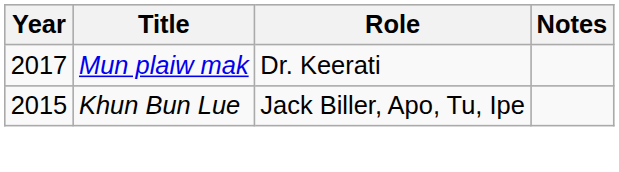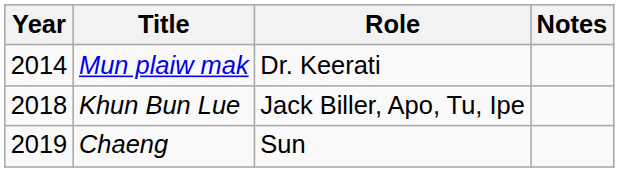Mun plaiw mak | Year: 2017 -> 2014
Khun Bun Lue | Year: 2015 -> 2018
+ row: 2019 | Chaeng | Sun
